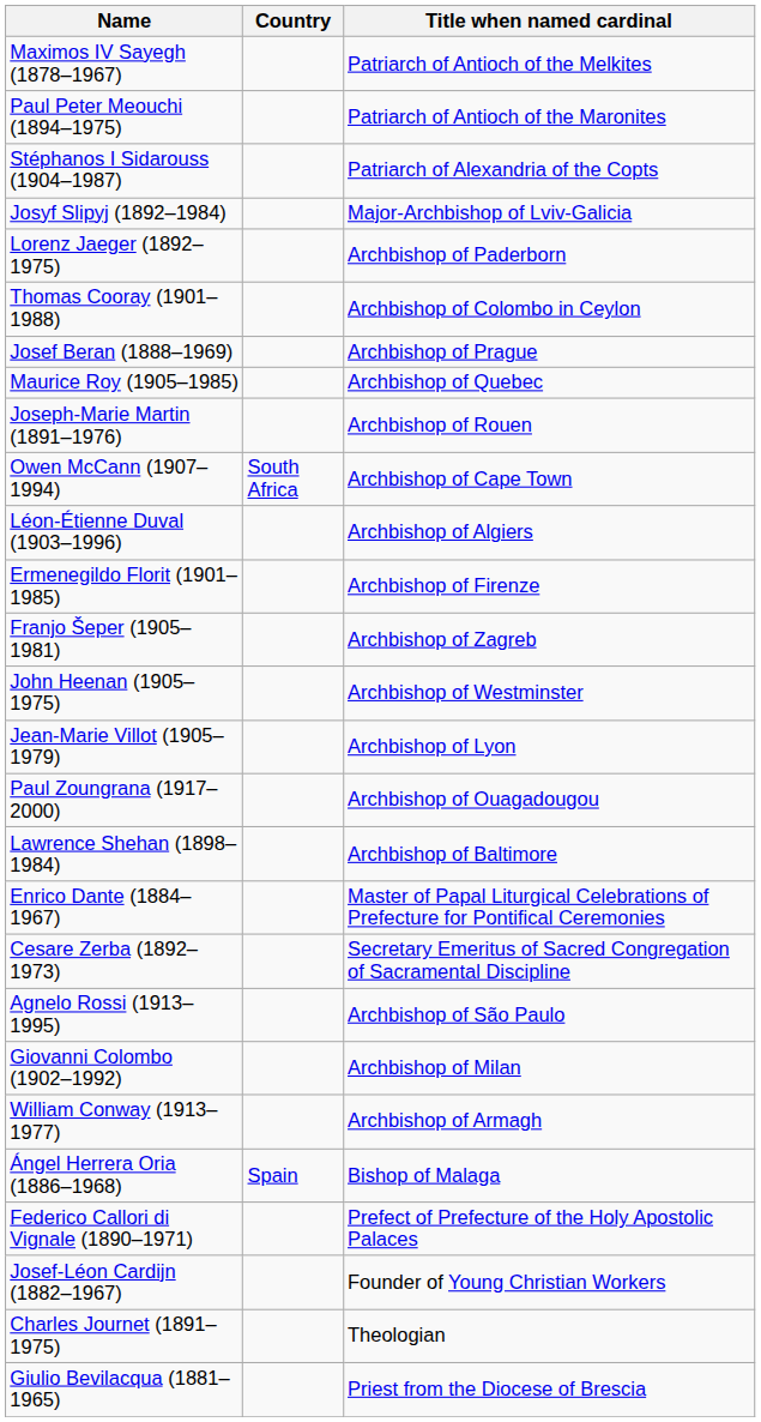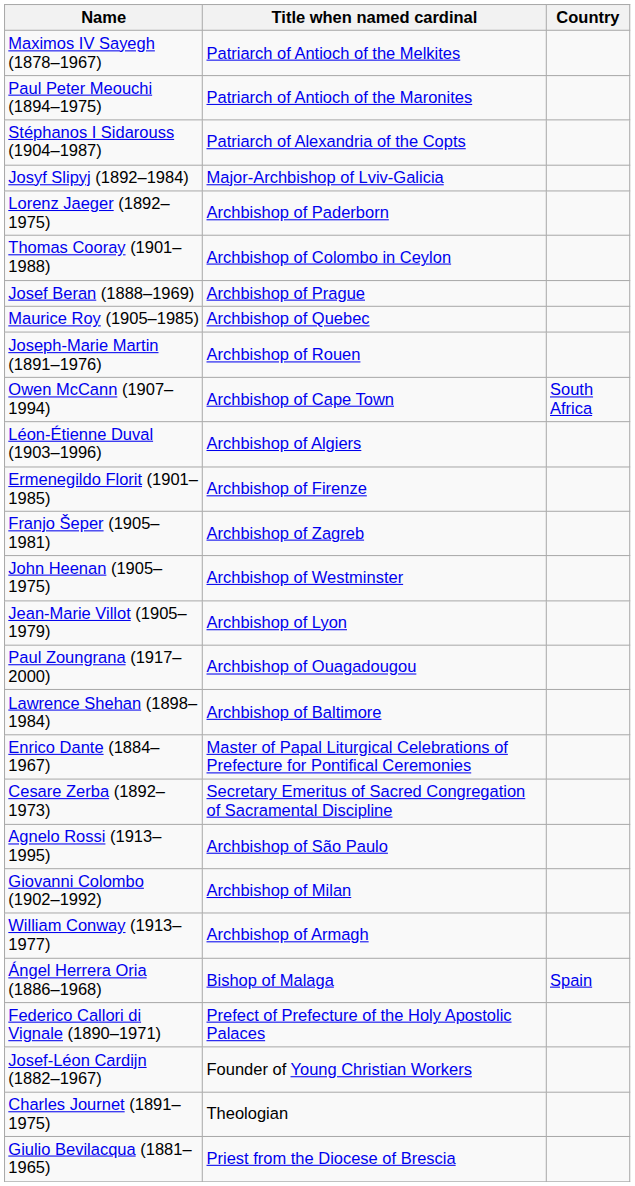columns swapped: Title when named cardinal <-> Country
